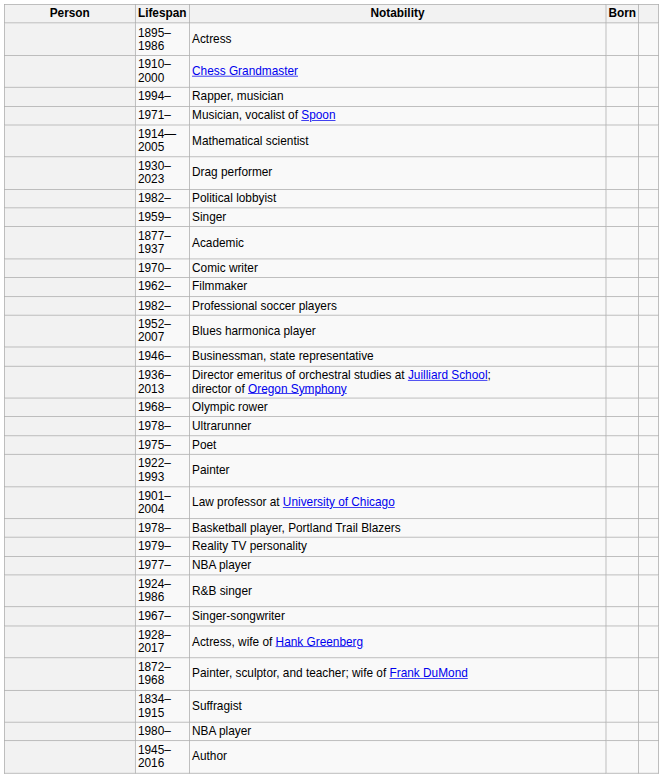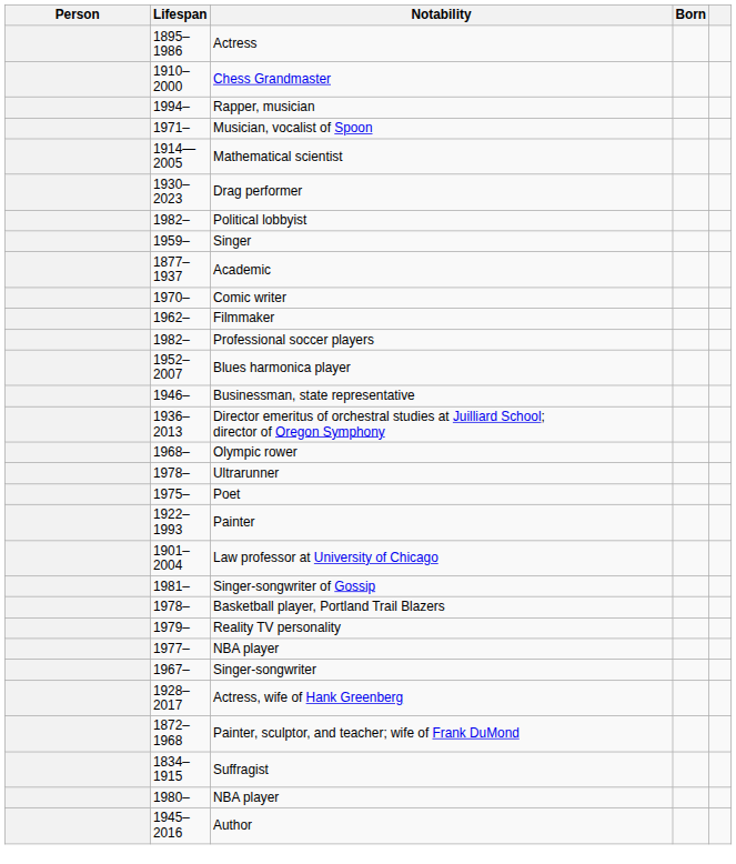+ row: 1981– | Singer-songwriter of Gossip
- row: 1924–1986 | R&B singer
